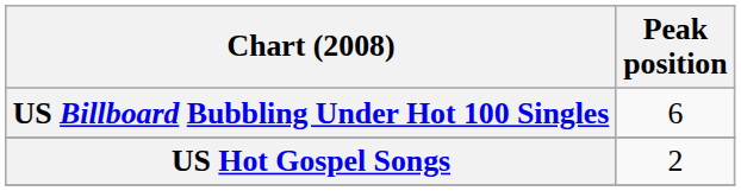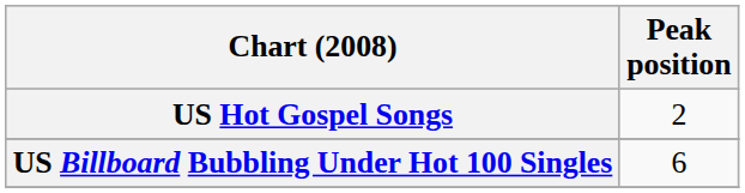rows swapped: US Billboard Bubbling Under Hot 100 Singles <-> US Hot Gospel Songs
